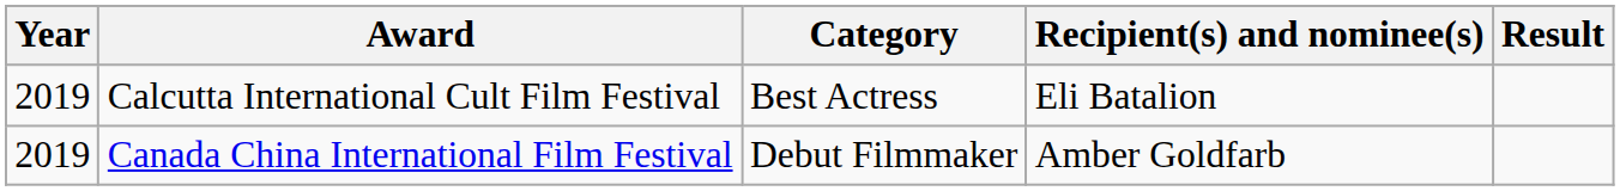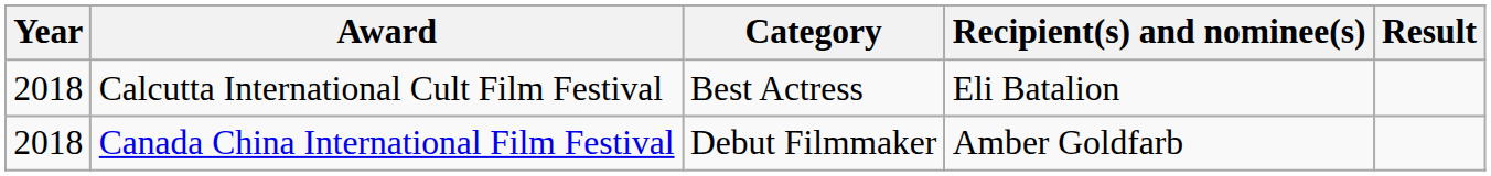Calcutta International Cult Film Festival | Year: 2019 -> 2018
Canada China International Film Festival | Year: 2019 -> 2018
